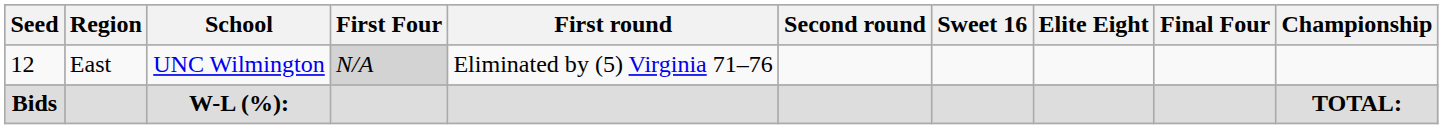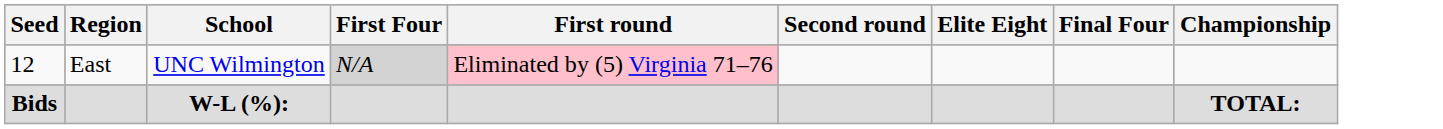- column: Sweet 16
12 | First round: no background -> pink background
